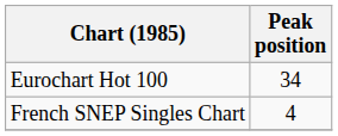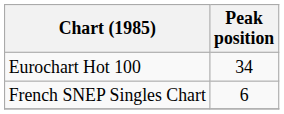French SNEP Singles Chart | Peak position: 4 -> 6
